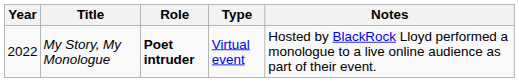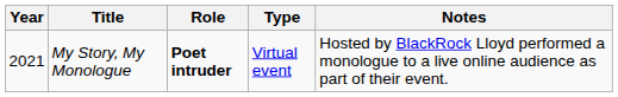My Story, My Monologue | Year: 2022 -> 2021
